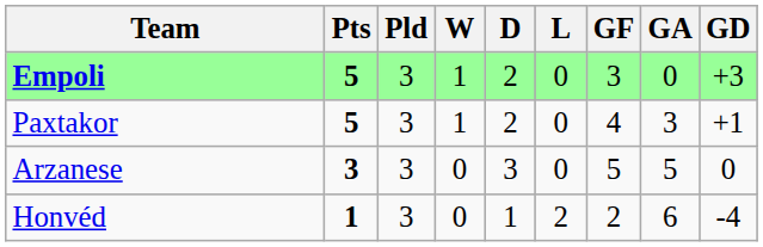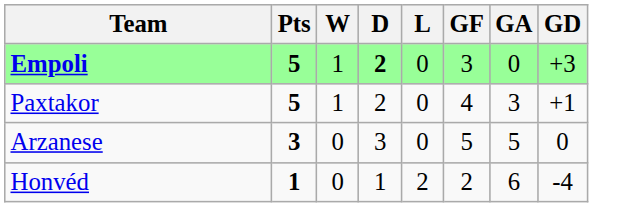- column: Pld | 3 | 3 | 3 | 3
Empoli | D: normal -> bold
